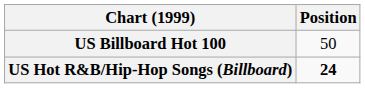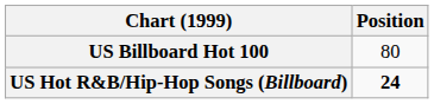US Billboard Hot 100 | Position: 50 -> 80
